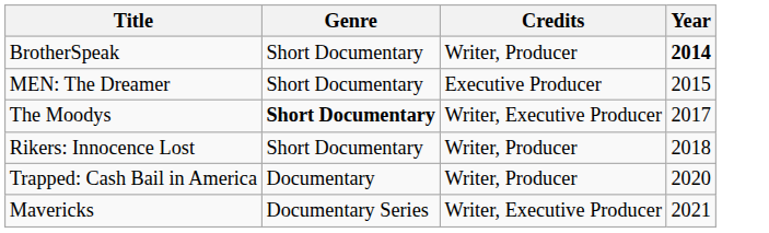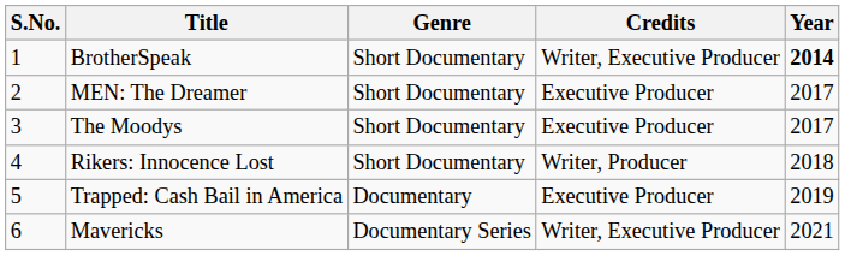+ column: S.No. | 1 | 2 | 3 | 4 | 5 | 6
BrotherSpeak | Credits: Writer, Producer -> Writer, Executive Producer
MEN: The Dreamer | Year: 2015 -> 2017
The Moodys | Genre: bold -> normal
The Moodys | Credits: Writer, Executive Producer -> Executive Producer
Trapped: Cash Bail in America | Credits: Writer, Producer -> Executive Producer
Trapped: Cash Bail in America | Year: 2020 -> 2019
